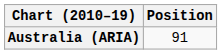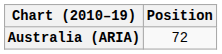Australia (ARIA) | Position: 91 -> 72
